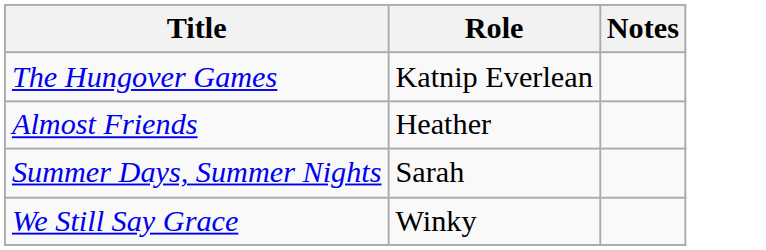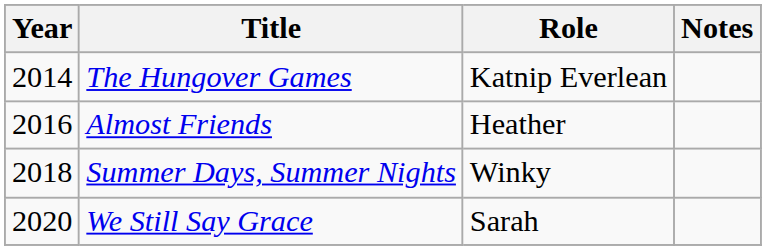+ column: Year | 2014 | 2016 | 2018 | 2020
Summer Days, Summer Nights | Role: Sarah -> Winky
We Still Say Grace | Role: Winky -> Sarah
